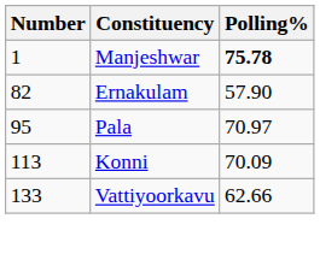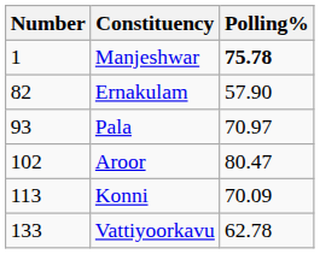Pala | Number: 95 -> 93
+ row: 102 | Aroor | 80.47
Vattiyoorkavu | Polling%: 62.66 -> 62.78
